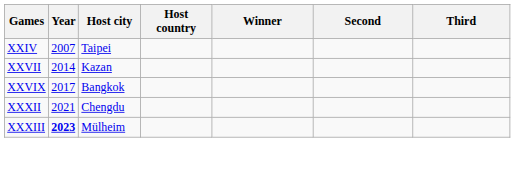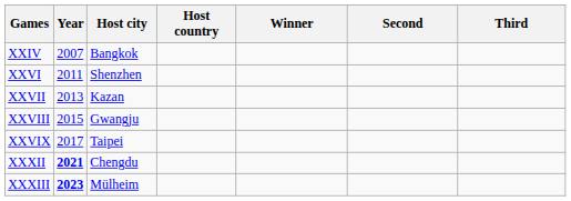XXIV | Host city: Taipei -> Bangkok
+ row: XXVI | 2011 | Shenzhen
XXVII | Year: 2014 -> 2013
+ row: XXVIII | 2015 | Gwangju
XXVIX | Host city: Bangkok -> Taipei
XXXII | Year: normal -> bold
